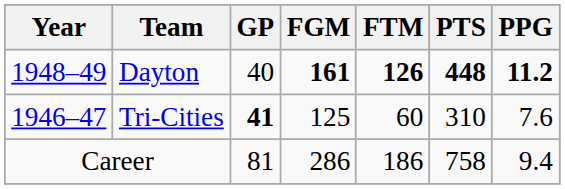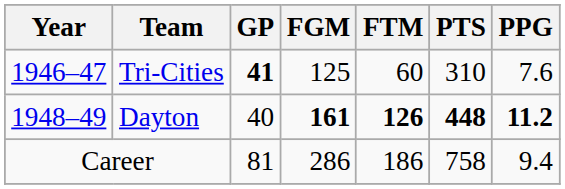rows swapped: Tri-Cities <-> Dayton
